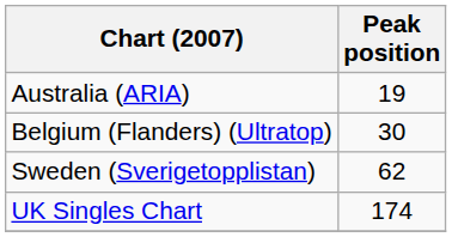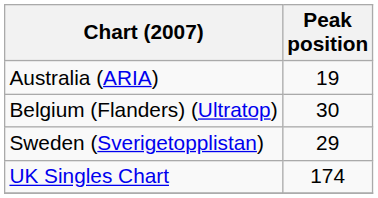Sweden (Sverigetopplistan) | Peak position: 62 -> 29
